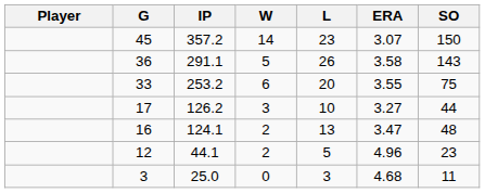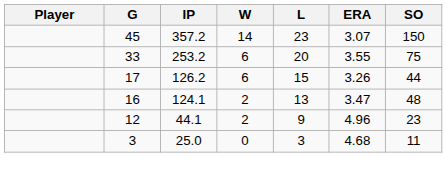- row: 36 | 291.1 | 5 | 26 | 3.58 | 143
17 | W: 3 -> 6
17 | L: 10 -> 15
17 | ERA: 3.27 -> 3.26
12 | L: 5 -> 9
